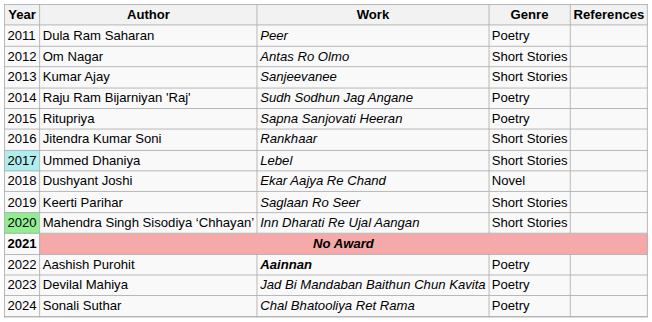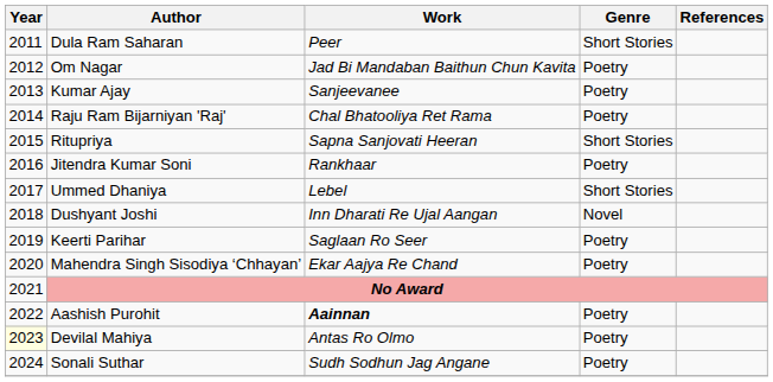Dula Ram Saharan | Genre: Poetry -> Short Stories
Om Nagar | Work: Antas Ro Olmo -> Jad Bi Mandaban Baithun Chun Kavita
Om Nagar | Genre: Short Stories -> Poetry
Kumar Ajay | Genre: Short Stories -> Poetry
Raju Ram Bijarniyan 'Raj' | Work: Sudh Sodhun Jag Angane -> Chal Bhatooliya Ret Rama
Ritupriya | Genre: Poetry -> Short Stories
Jitendra Kumar Soni | Genre: Short Stories -> Poetry
Ummed Dhaniya | Year: paleturquoise background -> no background
Dushyant Joshi | Work: Ekar Aajya Re Chand -> Inn Dharati Re Ujal Aangan
Keerti Parihar | Genre: Short Stories -> Poetry
Mahendra Singh Sisodiya ‘Chhayan’ | Year: lightgreen background -> no background
Mahendra Singh Sisodiya ‘Chhayan’ | Work: Inn Dharati Re Ujal Aangan -> Ekar Aajya Re Chand
Mahendra Singh Sisodiya ‘Chhayan’ | Genre: Short Stories -> Poetry
No Award | Year: bold -> normal
Devilal Mahiya | Year: no background -> lightyellow background
Devilal Mahiya | Work: Jad Bi Mandaban Baithun Chun Kavita -> Antas Ro Olmo
Sonali Suthar | Work: Chal Bhatooliya Ret Rama -> Sudh Sodhun Jag Angane
